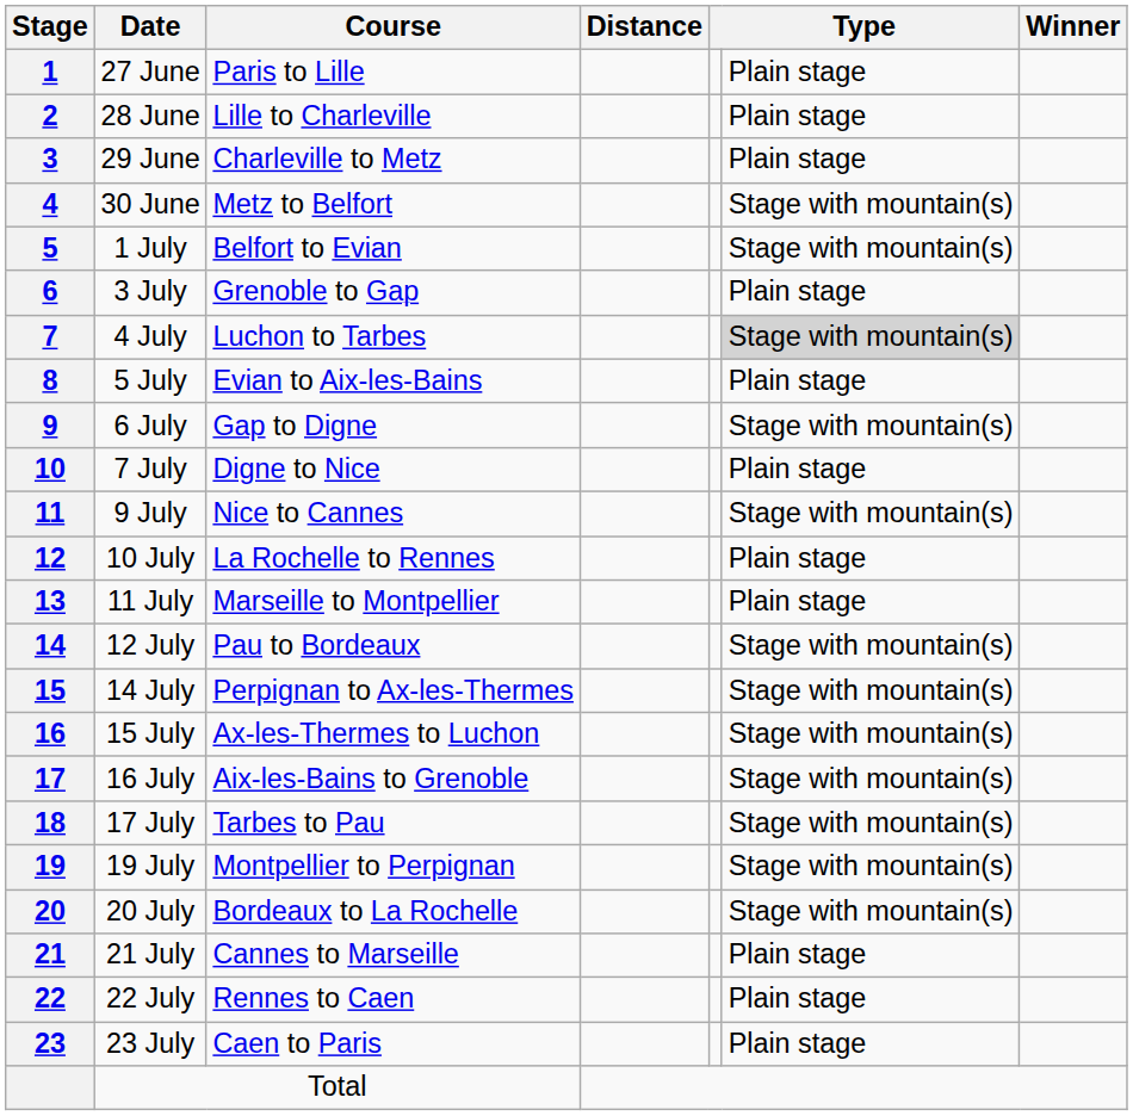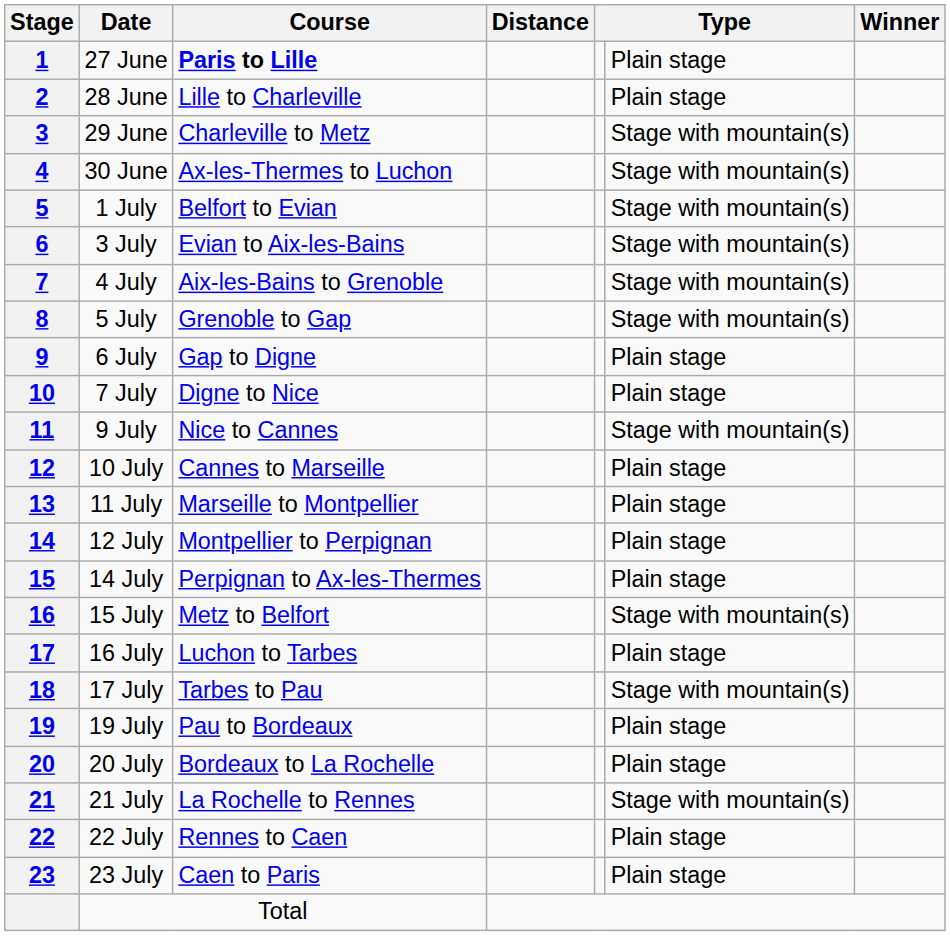27 June | Course: normal -> bold
29 June | column 6: Plain stage -> Stage with mountain(s)
30 June | Course: Metz to Belfort -> Ax-les-Thermes to Luchon
3 July | Course: Grenoble to Gap -> Evian to Aix-les-Bains
3 July | column 6: Plain stage -> Stage with mountain(s)
4 July | Course: Luchon to Tarbes -> Aix-les-Bains to Grenoble
4 July | column 6: lightgrey background -> no background
5 July | Course: Evian to Aix-les-Bains -> Grenoble to Gap
5 July | column 6: Plain stage -> Stage with mountain(s)
6 July | column 6: Stage with mountain(s) -> Plain stage
10 July | Course: La Rochelle to Rennes -> Cannes to Marseille
12 July | Course: Pau to Bordeaux -> Montpellier to Perpignan
12 July | column 6: Stage with mountain(s) -> Plain stage
14 July | column 6: Stage with mountain(s) -> Plain stage
15 July | Course: Ax-les-Thermes to Luchon -> Metz to Belfort
16 July | Course: Aix-les-Bains to Grenoble -> Luchon to Tarbes
16 July | column 6: Stage with mountain(s) -> Plain stage
19 July | Course: Montpellier to Perpignan -> Pau to Bordeaux
19 July | column 6: Stage with mountain(s) -> Plain stage
20 July | column 6: Stage with mountain(s) -> Plain stage
21 July | Course: Cannes to Marseille -> La Rochelle to Rennes
21 July | column 6: Plain stage -> Stage with mountain(s)
